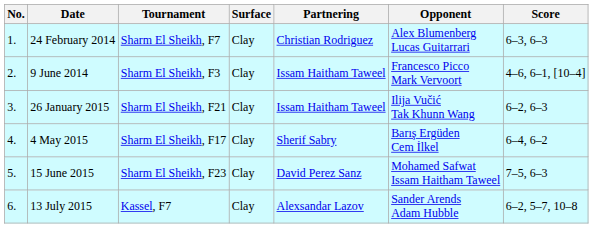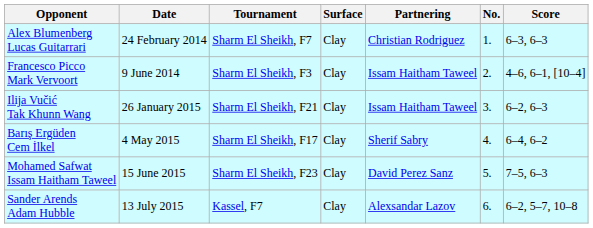columns swapped: No. <-> Opponent
